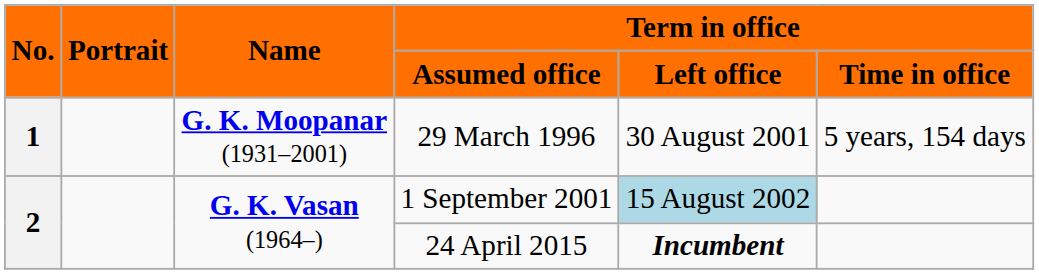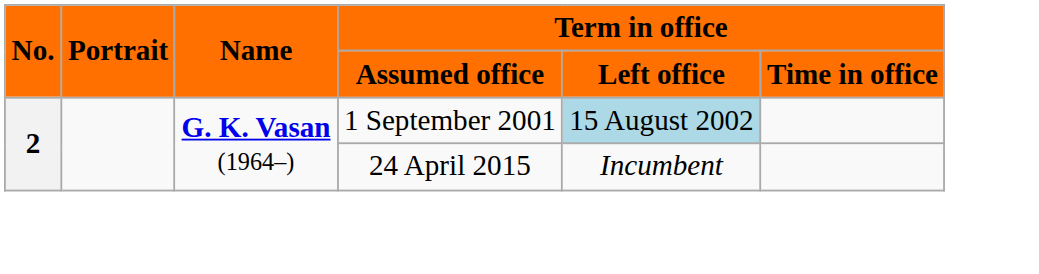- row: 1 | G. K. Moopanar (1931–2001) | 29 March 1996 | 30 August 2001 | 5 years, 154 days
24 April 2015 | Term in office / Left office: bold -> normal
